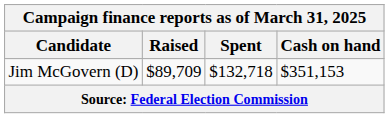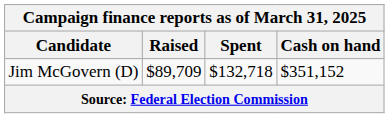Jim McGovern (D) | Cash on hand: $351,153 -> $351,152
